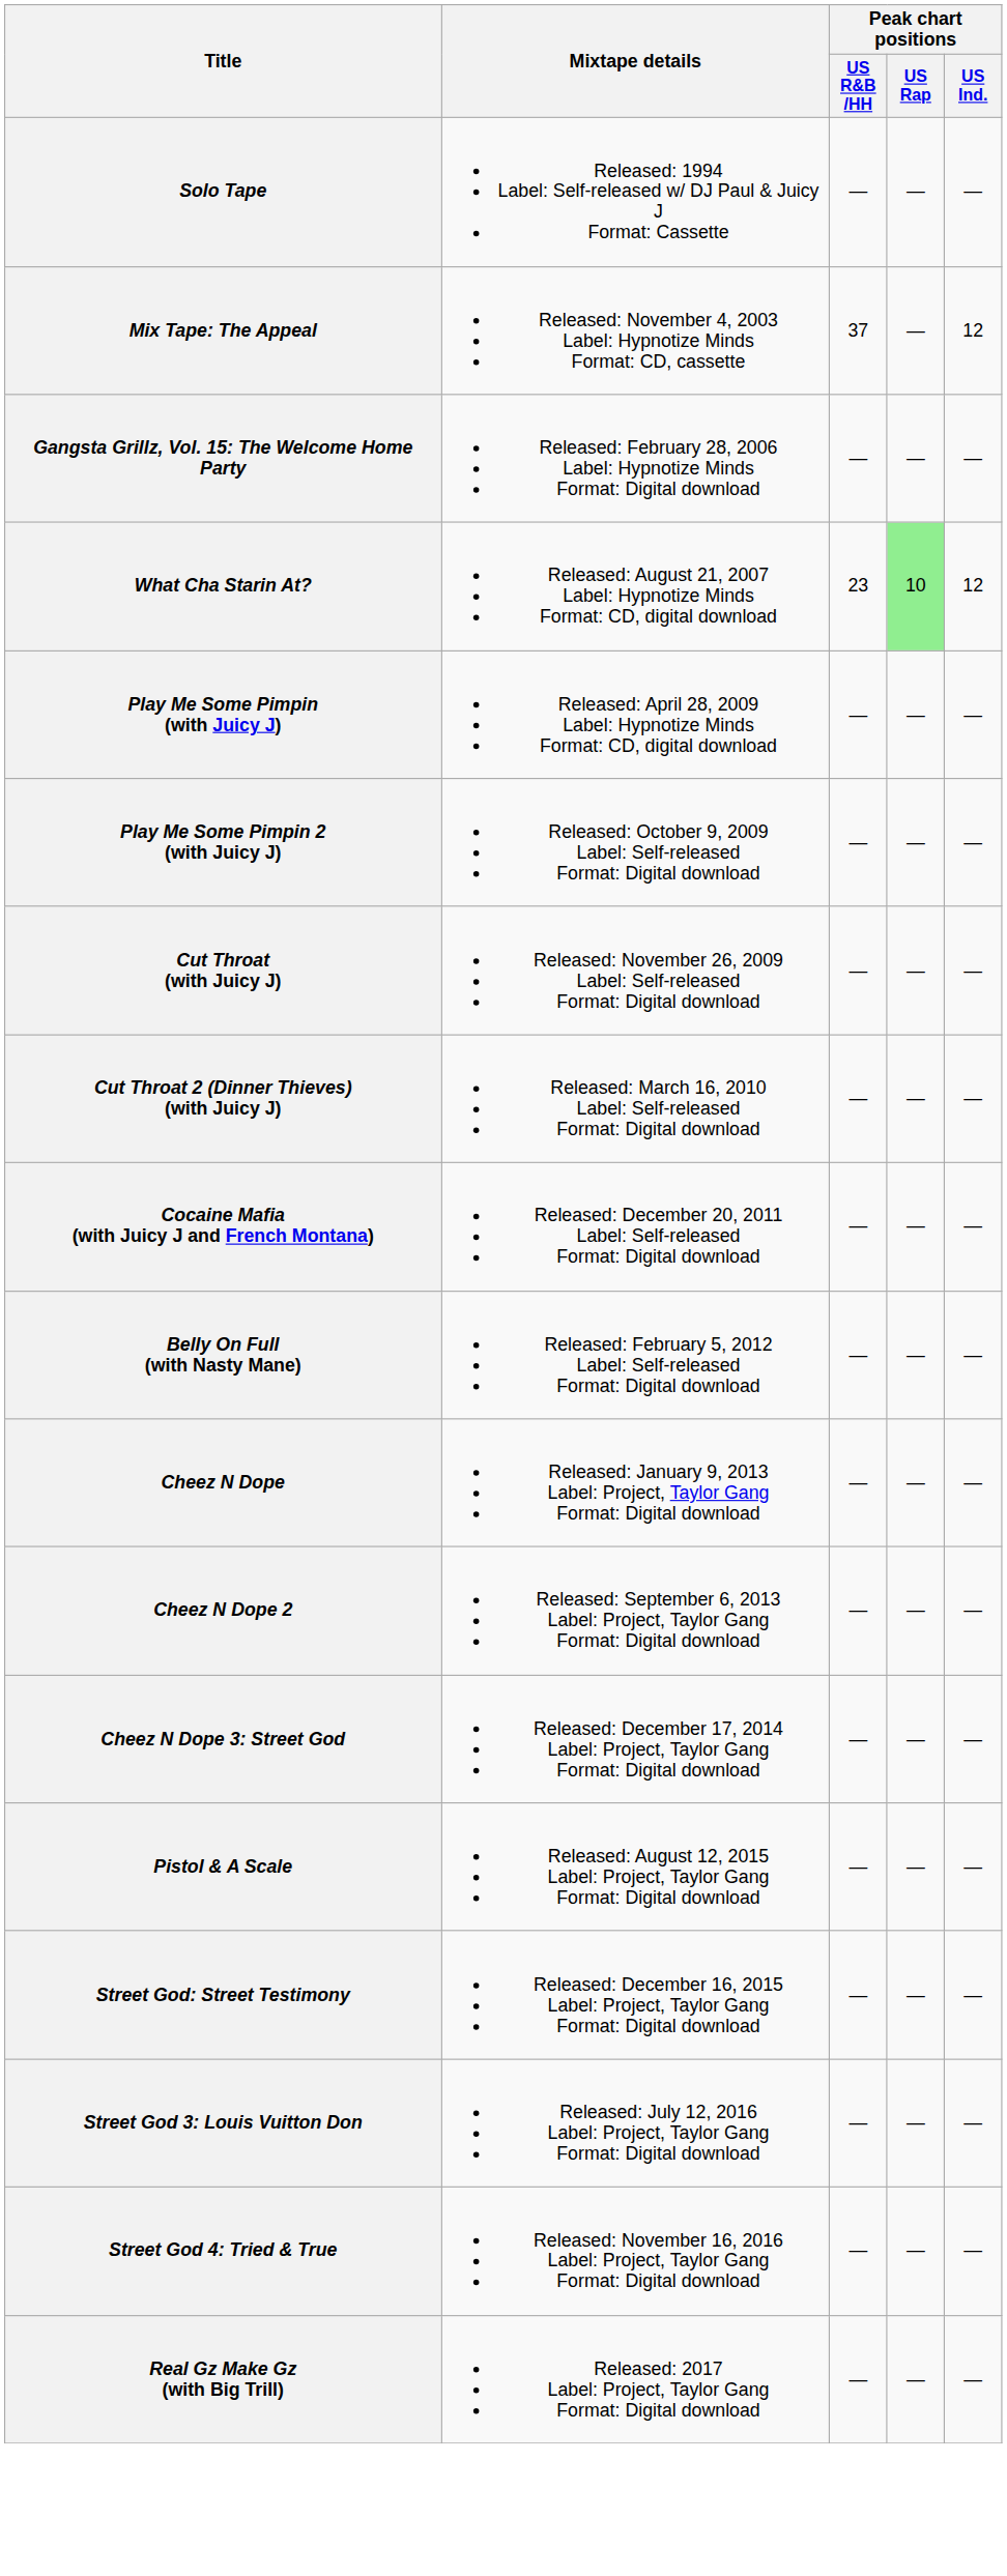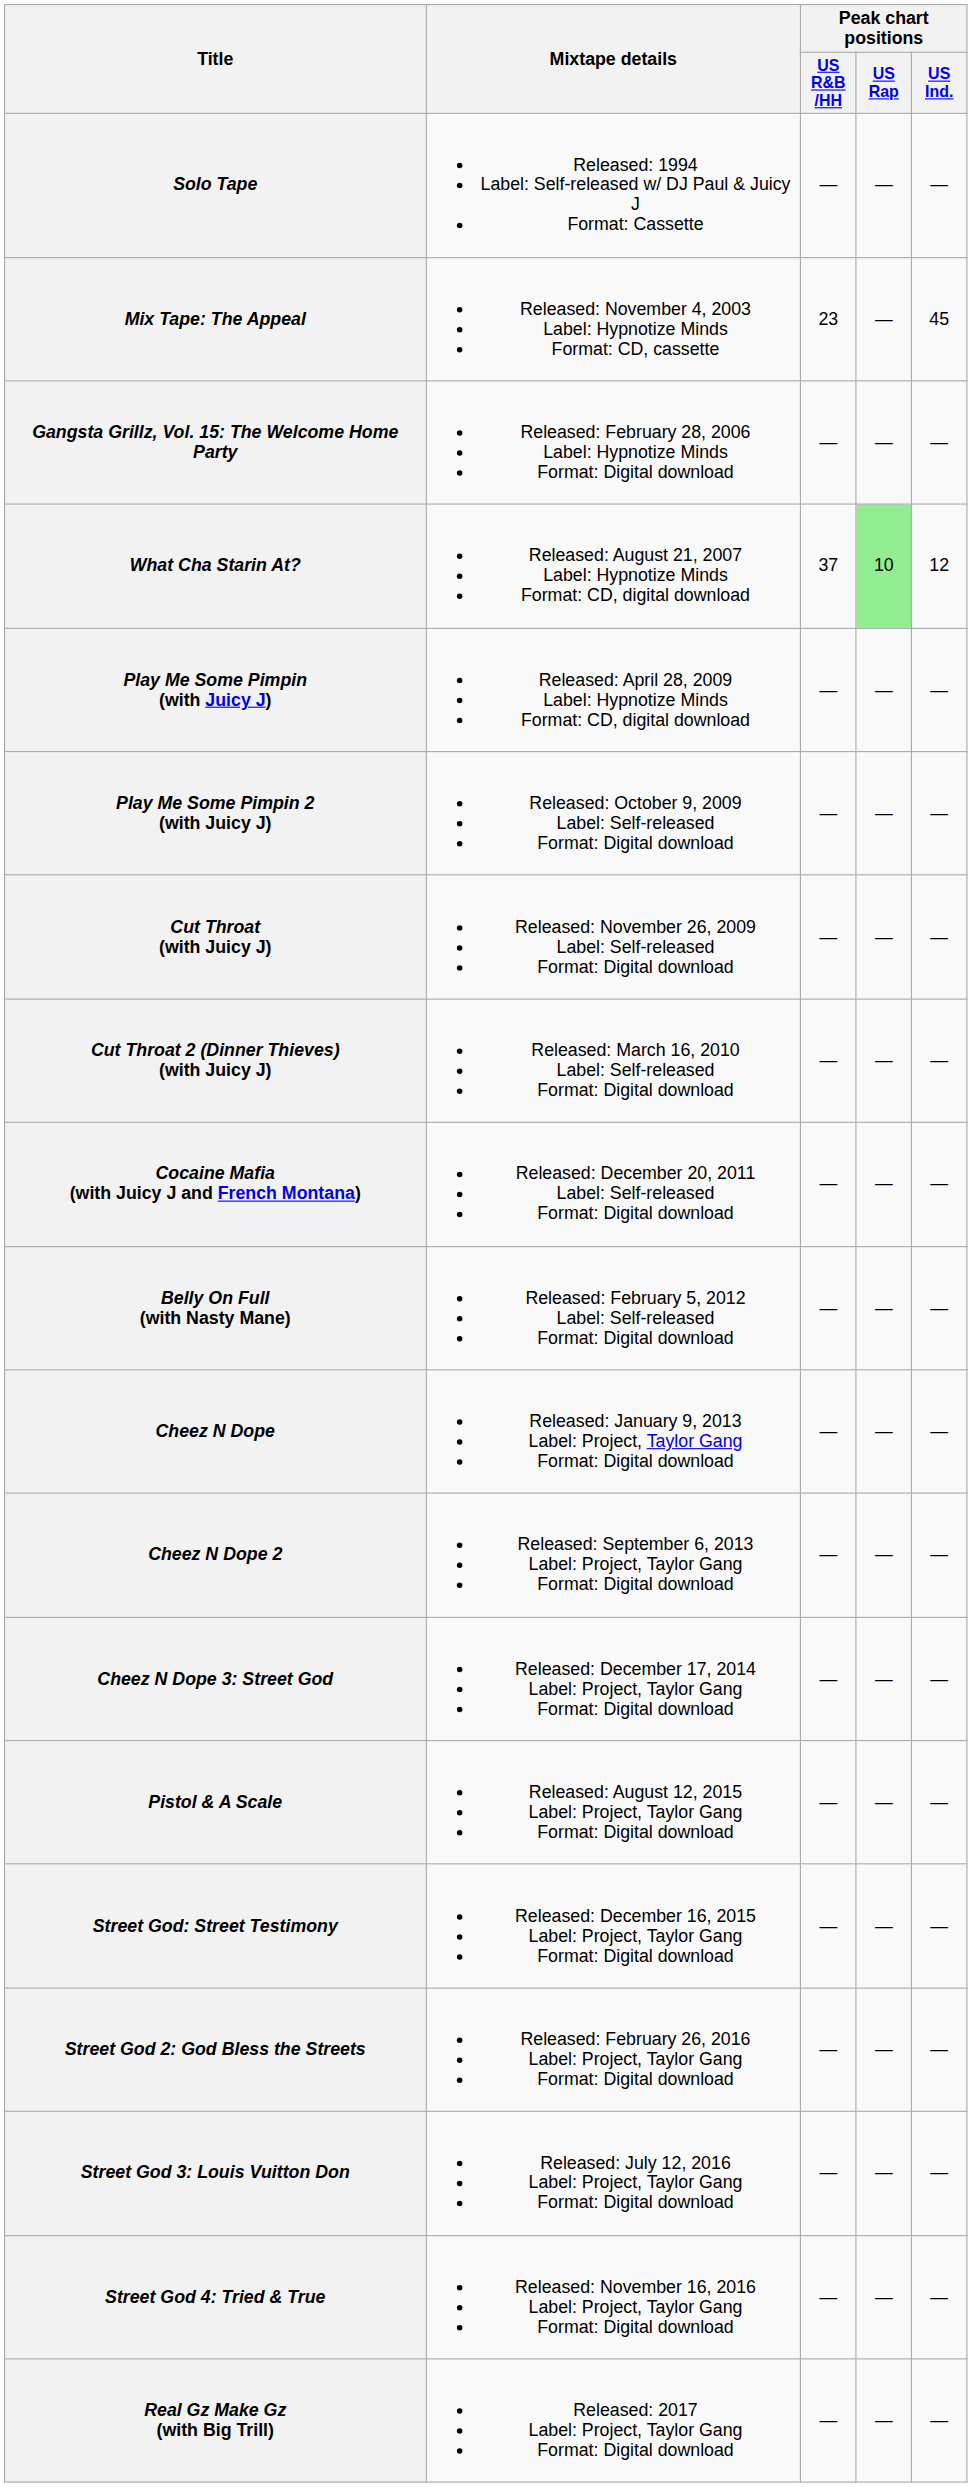Mix Tape: The Appeal | Peak chart positions / US R&B /HH: 37 -> 23
Mix Tape: The Appeal | Peak chart positions / US Ind.: 12 -> 45
What Cha Starin At? | Peak chart positions / US R&B /HH: 23 -> 37
+ row: Street God 2: God Bless the Streets | Released: February 26, 2016 Label: Project, Taylor Gang Format: Digital download | — | — | —
